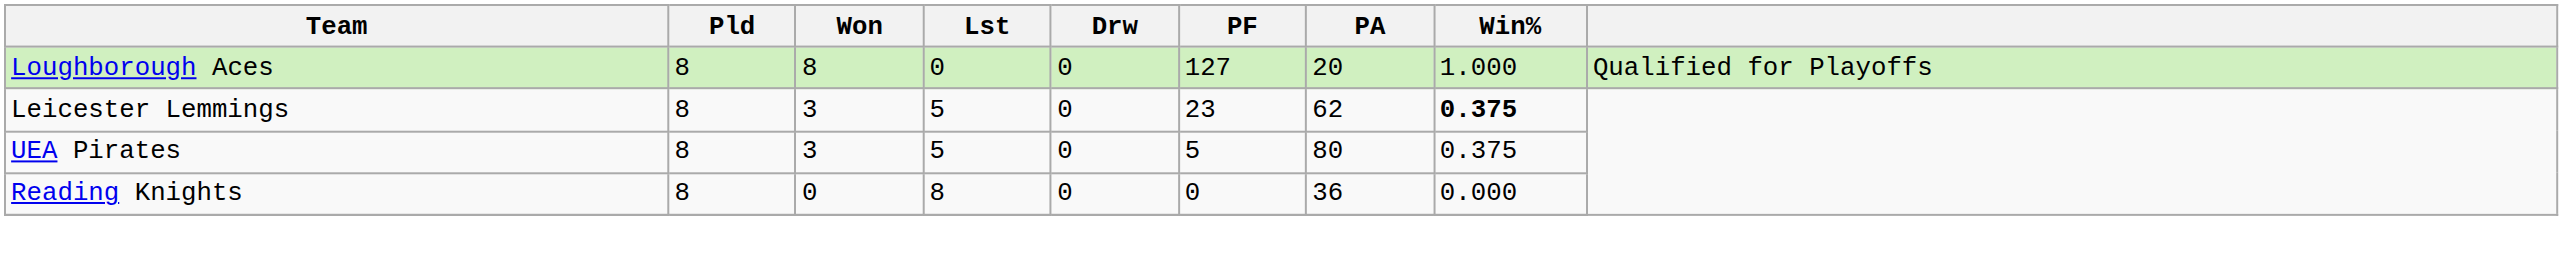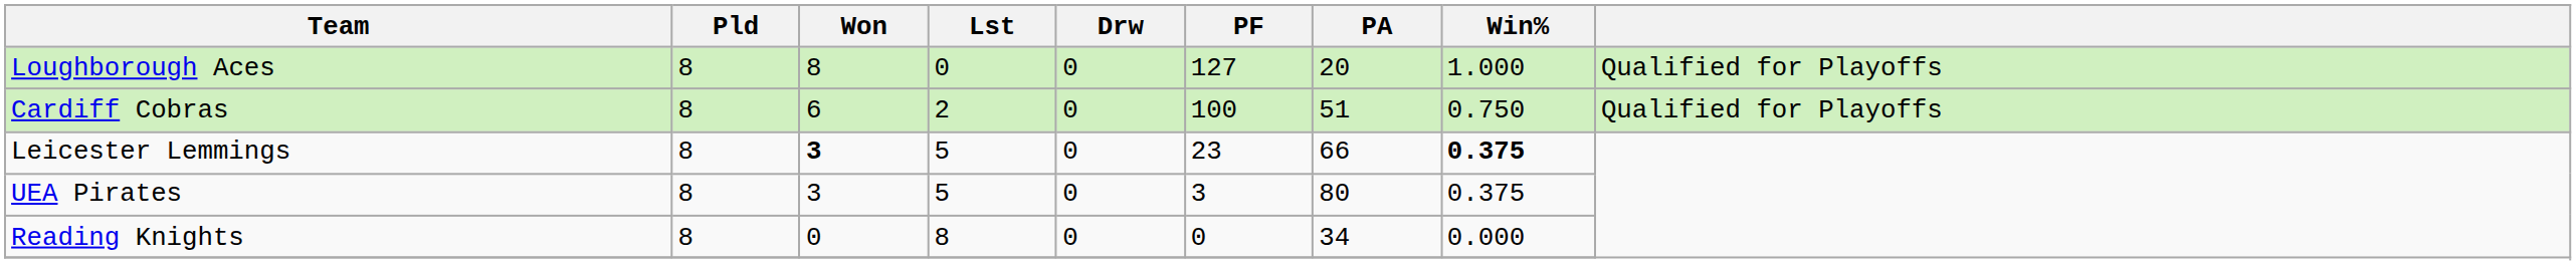+ row: Cardiff Cobras | 8 | 6 | 2 | 0 | 100 | 51 | 0.750 | Qualified for Playoffs
Leicester Lemmings | Won: normal -> bold
Leicester Lemmings | PA: 62 -> 66
UEA Pirates | PF: 5 -> 3
Reading Knights | PA: 36 -> 34
